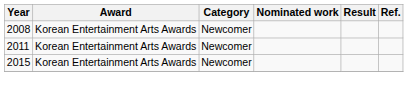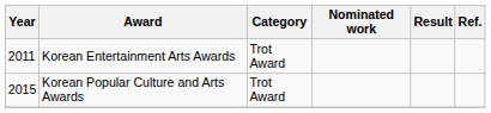- row: 2008 | Korean Entertainment Arts Awards | Newcomer
2011 | Category: Newcomer -> Trot Award
2015 | Award: Korean Entertainment Arts Awards -> Korean Popular Culture and Arts Awards
2015 | Category: Newcomer -> Trot Award
